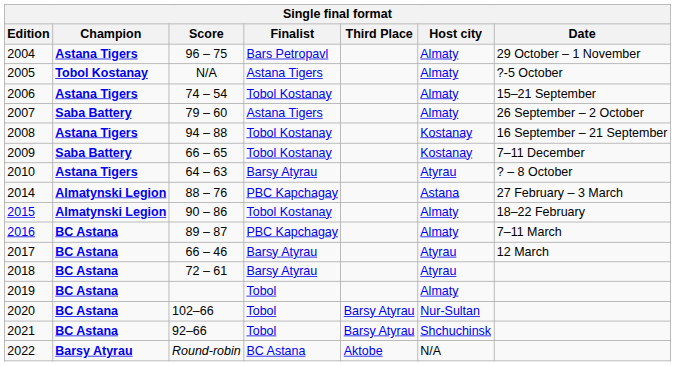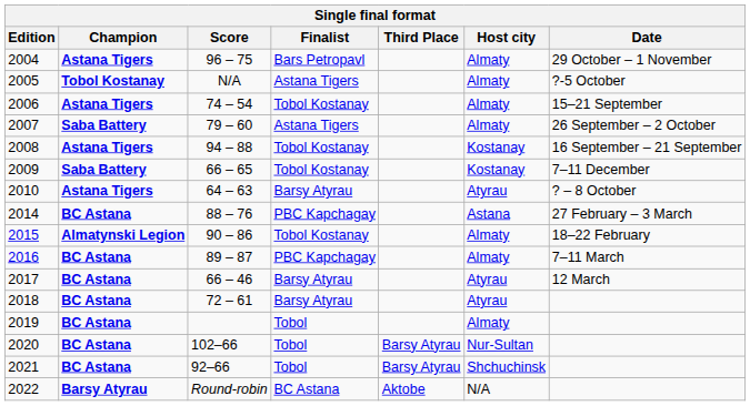2014 | Champion: Almatynski Legion -> BC Astana
